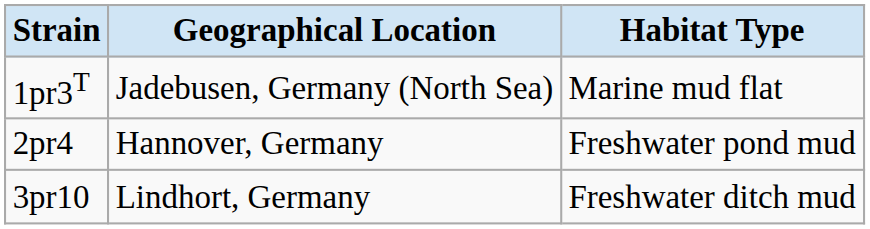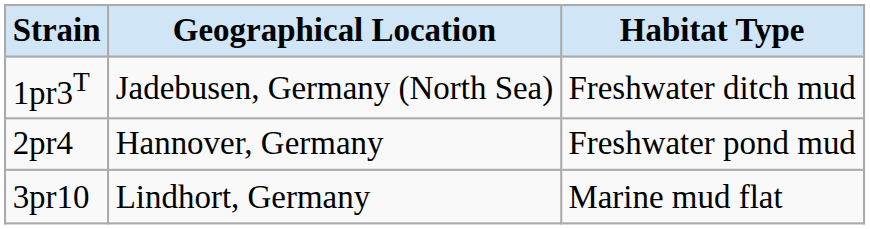1pr3T | Habitat Type: Marine mud flat -> Freshwater ditch mud
3pr10 | Habitat Type: Freshwater ditch mud -> Marine mud flat
